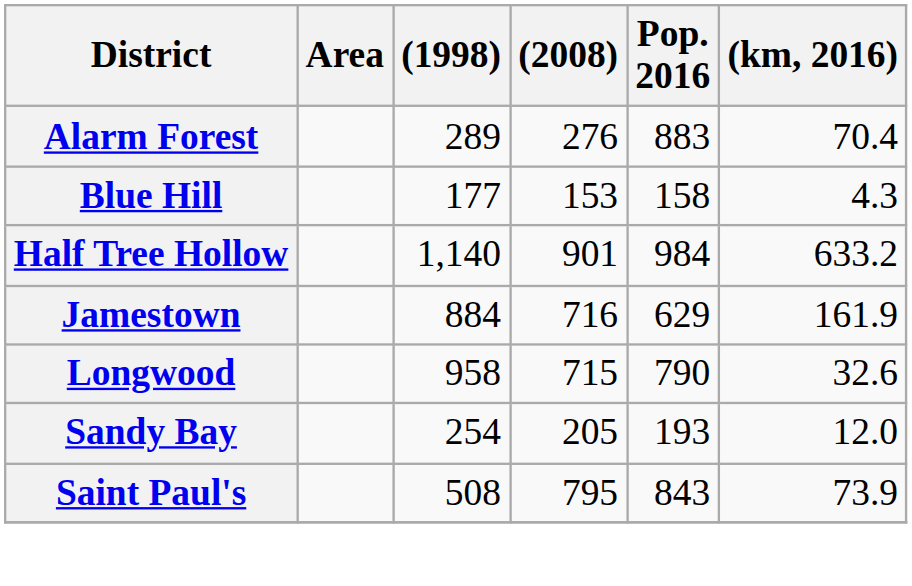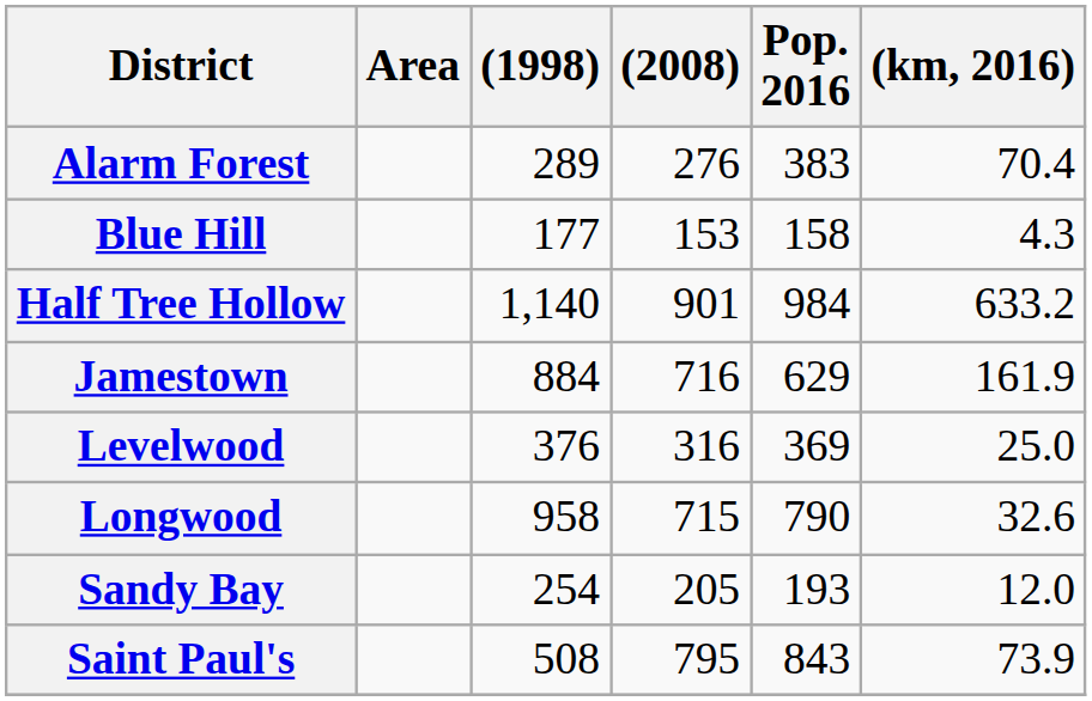Alarm Forest | Pop. 2016: 883 -> 383
+ row: Levelwood | 376 | 316 | 369 | 25.0
